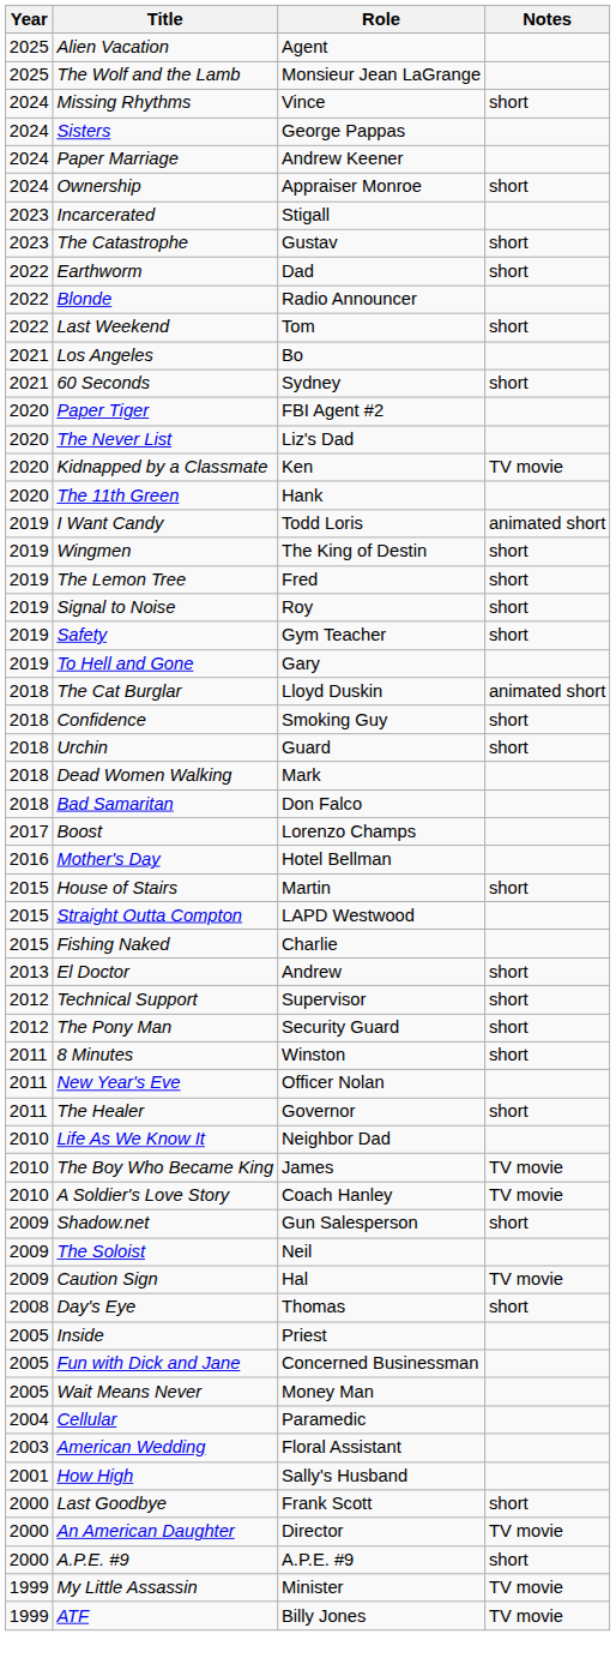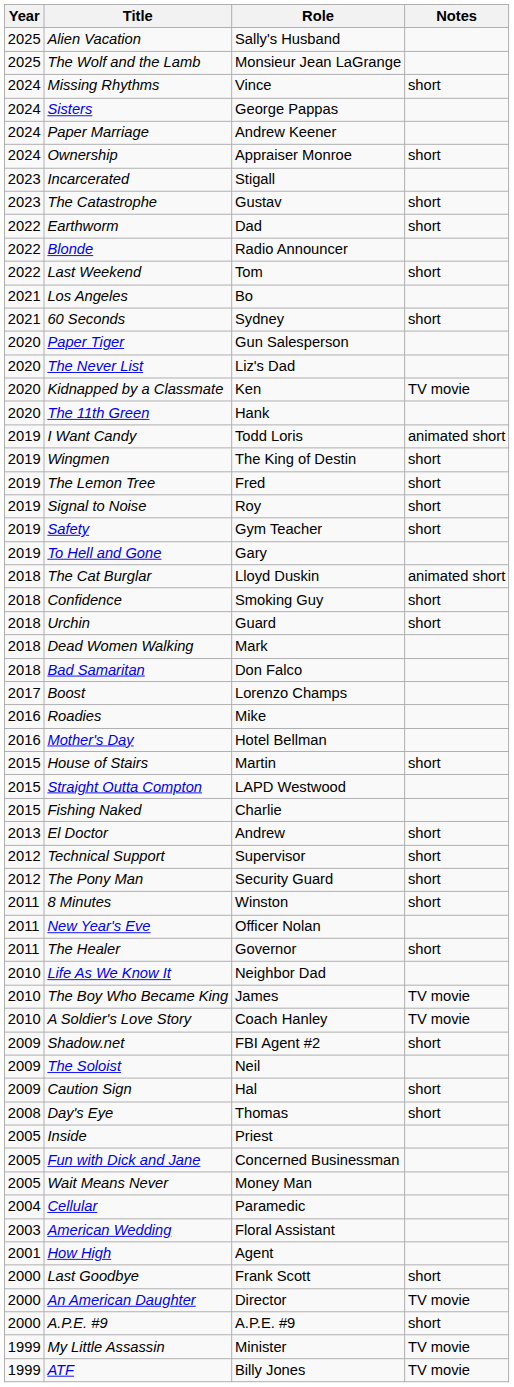Alien Vacation | Role: Agent -> Sally's Husband
Paper Tiger | Role: FBI Agent #2 -> Gun Salesperson
+ row: 2016 | Roadies | Mike
Shadow.net | Role: Gun Salesperson -> FBI Agent #2
Caution Sign | Notes: TV movie -> short
How High | Role: Sally's Husband -> Agent
